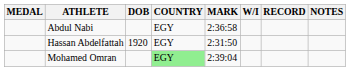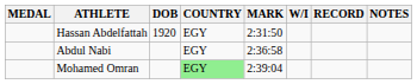rows swapped: Hassan Abdelfattah <-> Abdul Nabi
